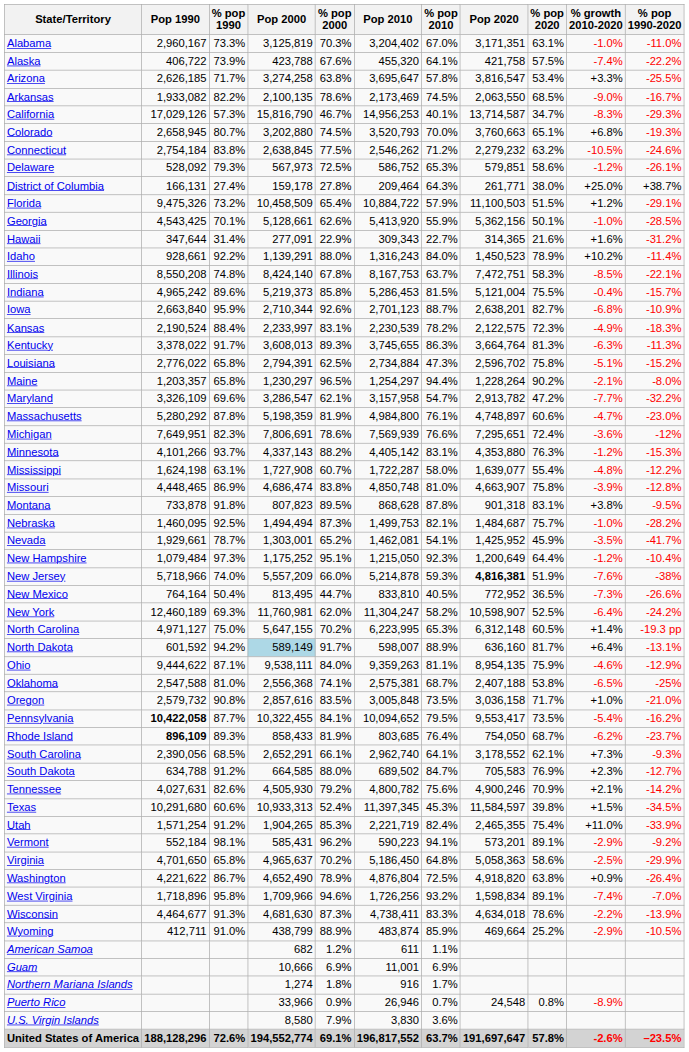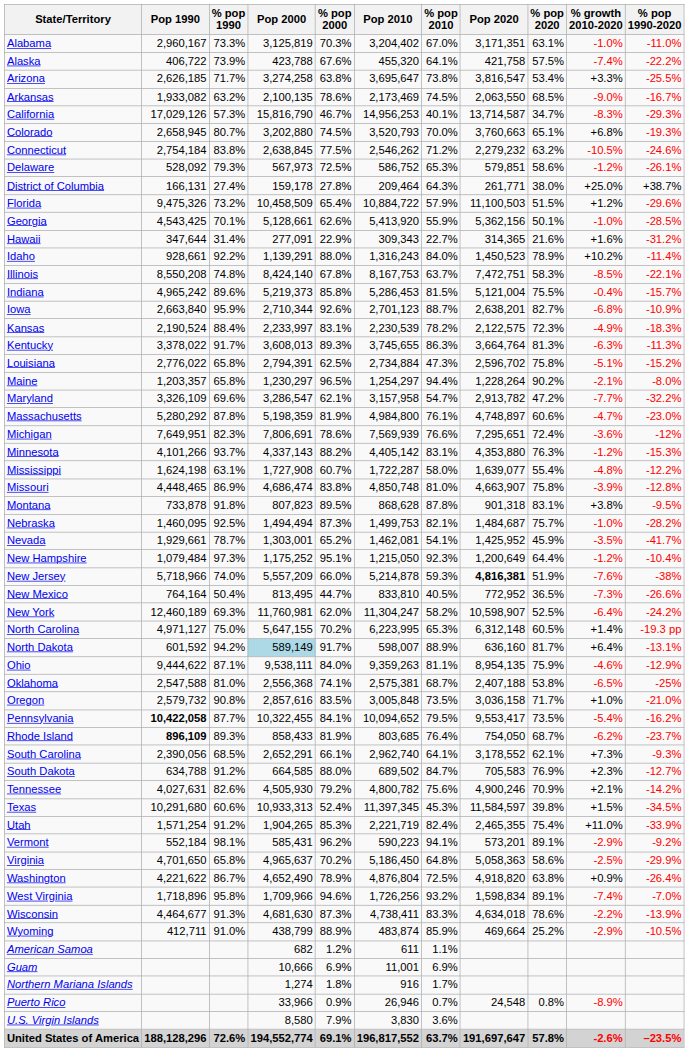Arizona | % pop 2010: 57.8% -> 73.8%
Arkansas | % pop 1990: 82.2% -> 63.2%
Florida | % pop 1990-2020: -29.1% -> -29.6%
